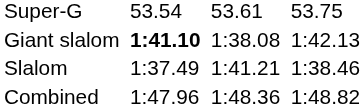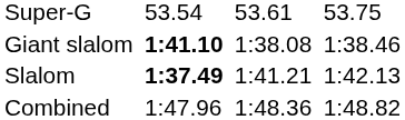Giant slalom | column 7: 1:42.13 -> 1:38.46
Slalom | column 3: normal -> bold
Slalom | column 7: 1:38.46 -> 1:42.13
